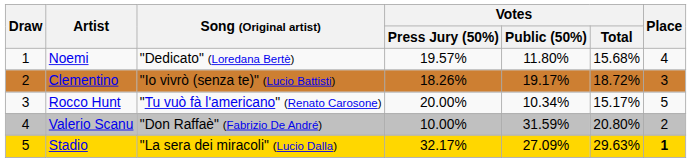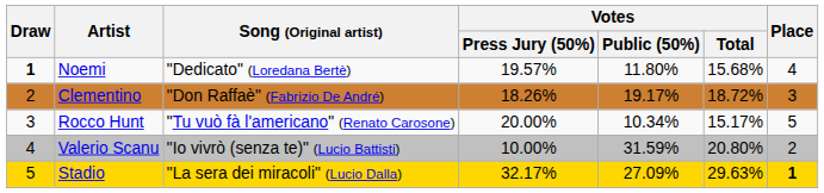Noemi | Draw: normal -> bold
Clementino | Song (Original artist): "Io vivrò (senza te)" (Lucio Battisti) -> "Don Raffaè" (Fabrizio De André)
Valerio Scanu | Song (Original artist): "Don Raffaè" (Fabrizio De André) -> "Io vivrò (senza te)" (Lucio Battisti)
